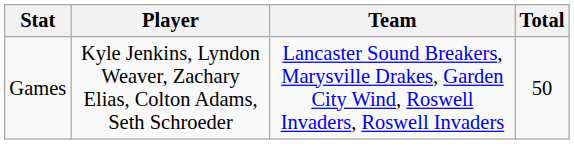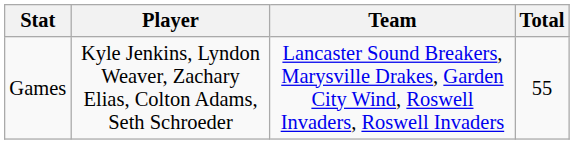Games | Total: 50 -> 55
